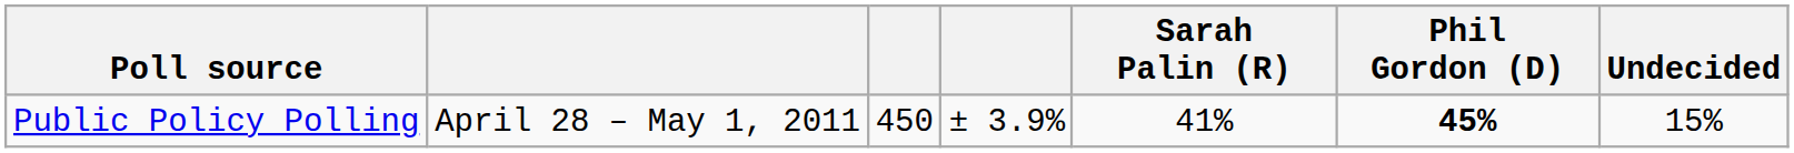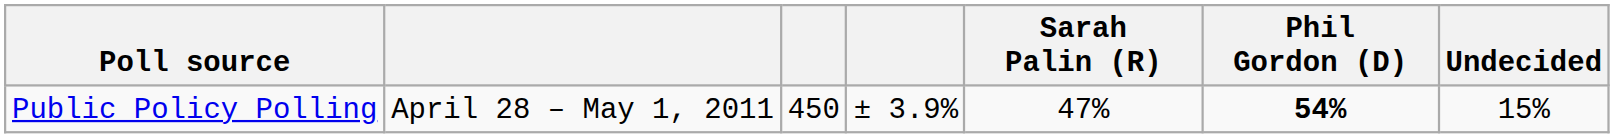Public Policy Polling | Sarah Palin (R): 41% -> 47%
Public Policy Polling | Phil Gordon (D): 45% -> 54%
